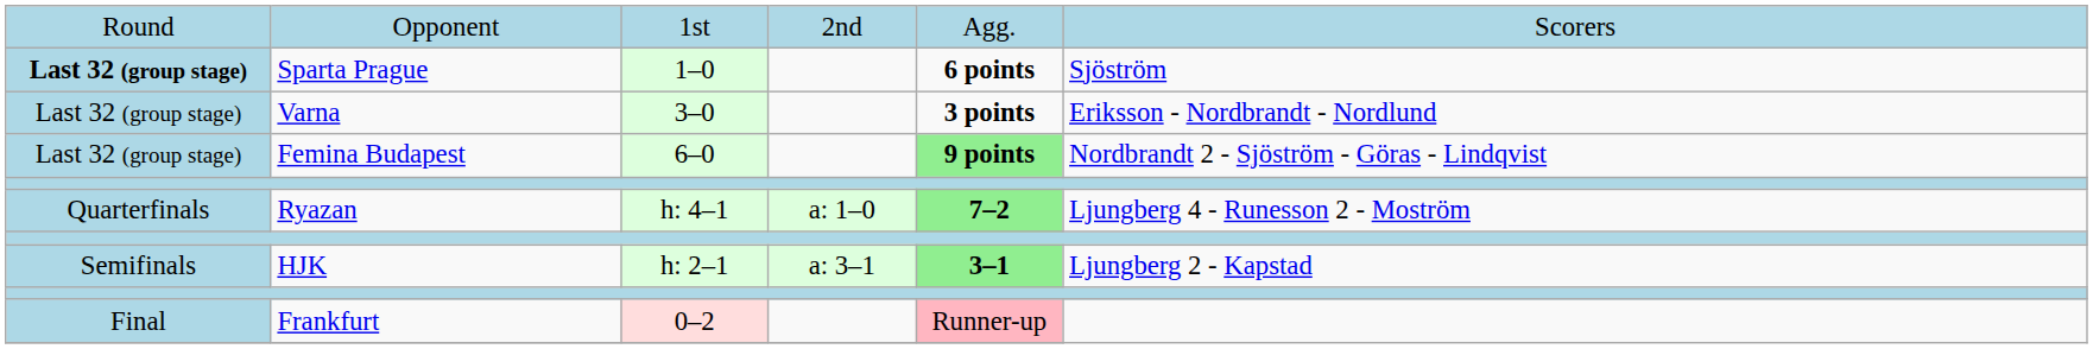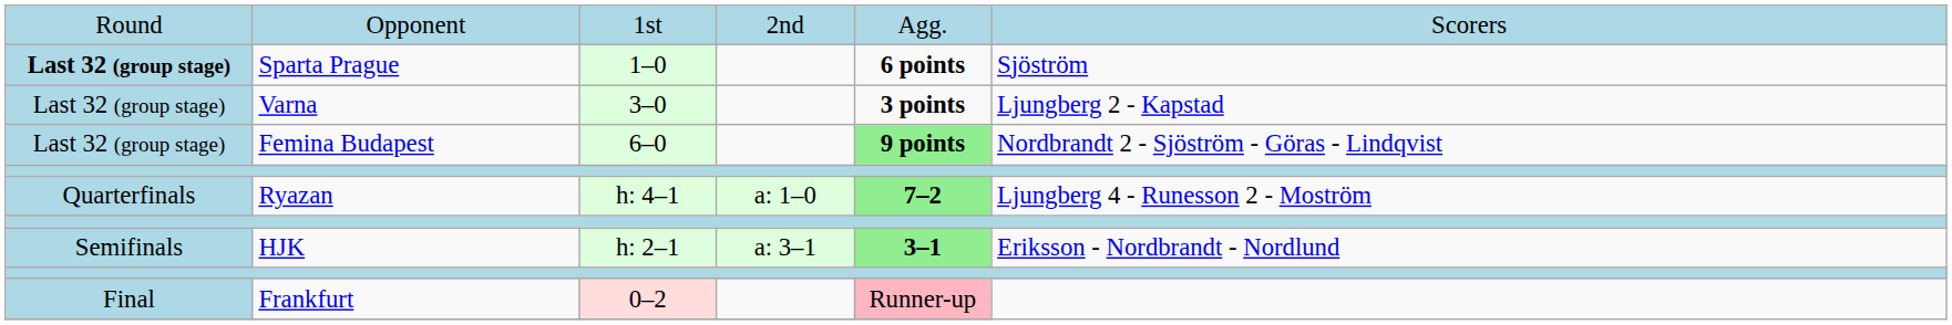Varna | column 6: Eriksson - Nordbrandt - Nordlund -> Ljungberg 2 - Kapstad
HJK | column 6: Ljungberg 2 - Kapstad -> Eriksson - Nordbrandt - Nordlund
